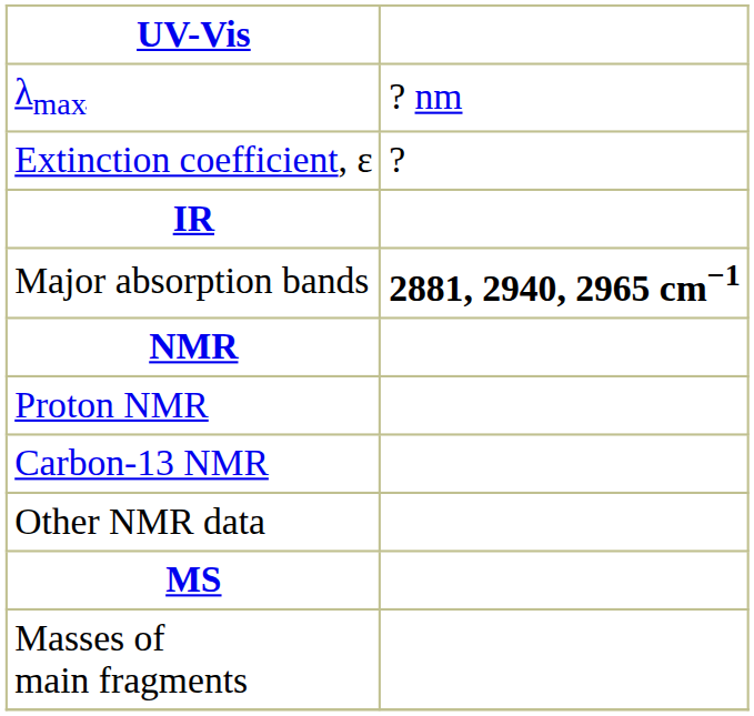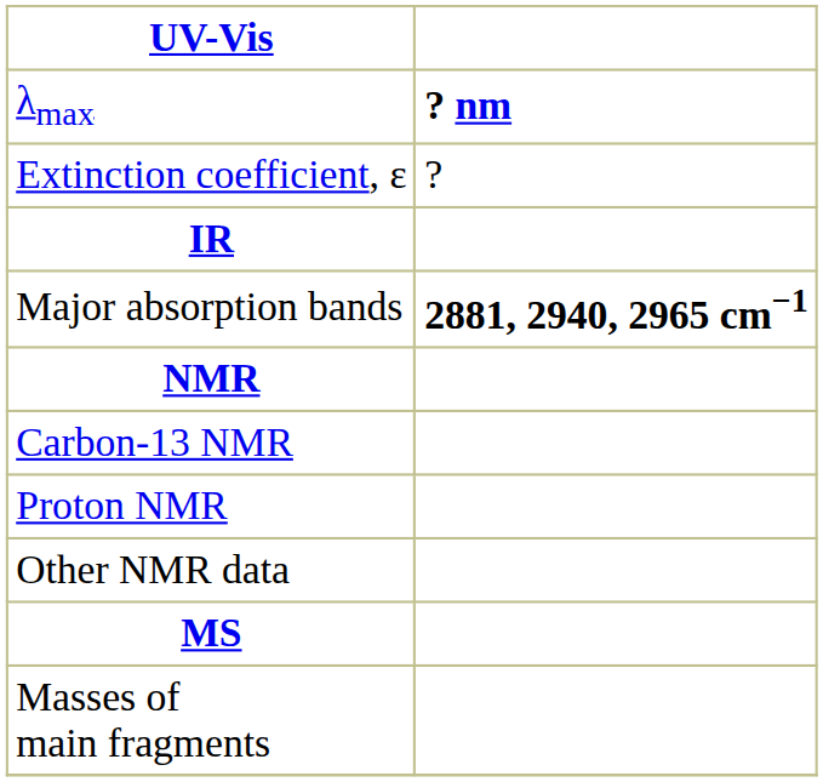λmax | column 2: normal -> bold
rows swapped: Proton NMR <-> Carbon-13 NMR
